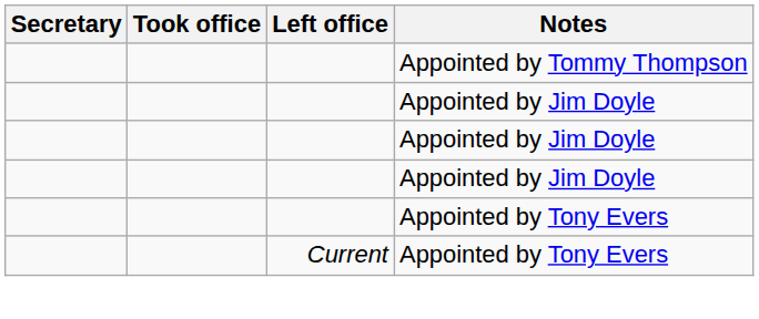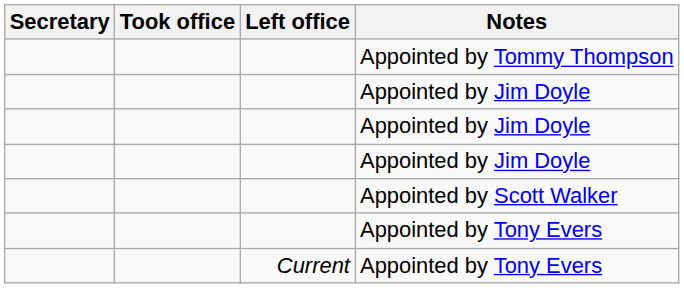+ row: Appointed by Scott Walker
